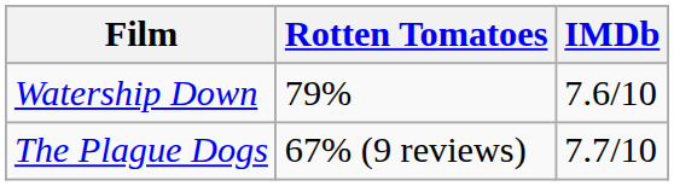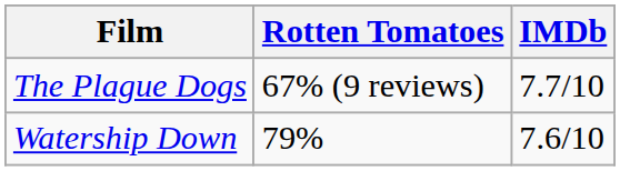rows swapped: Watership Down <-> The Plague Dogs
